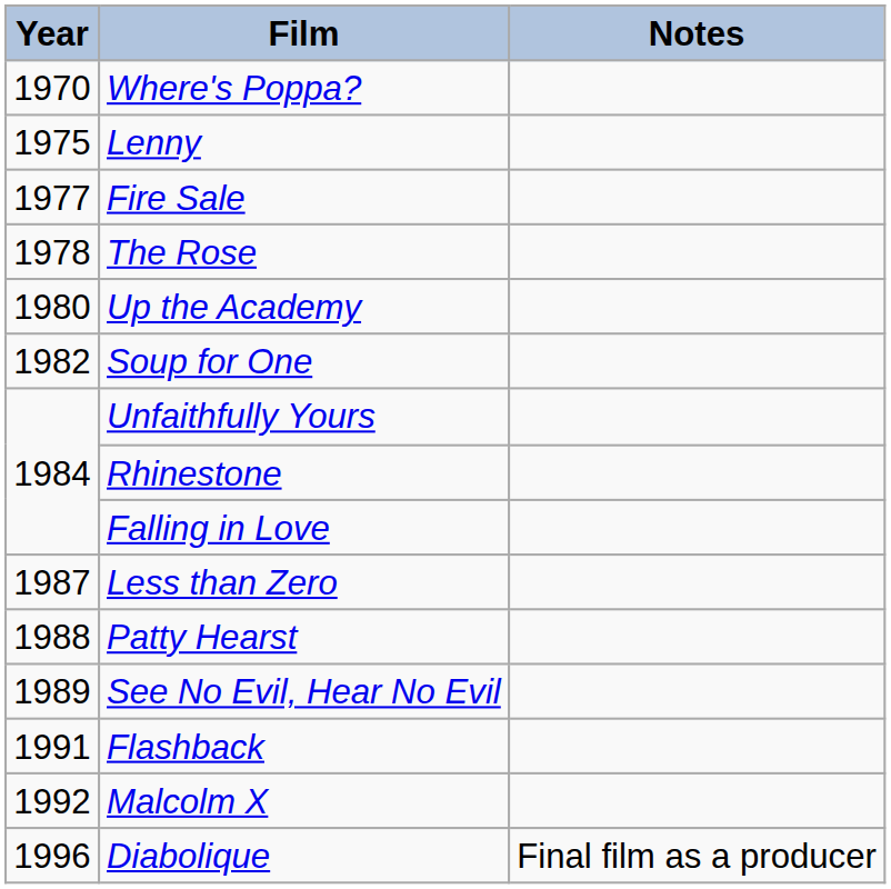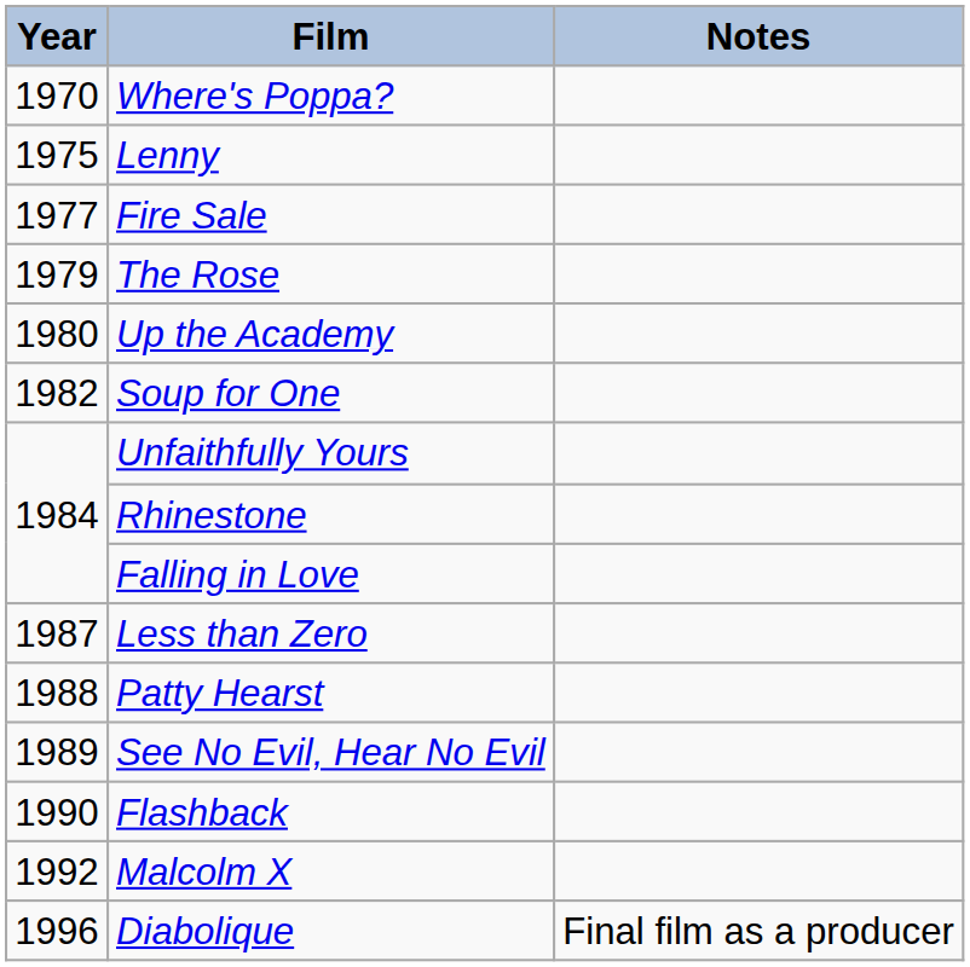The Rose | Year: 1978 -> 1979
Flashback | Year: 1991 -> 1990
